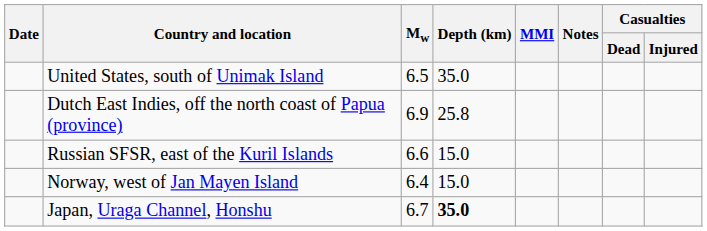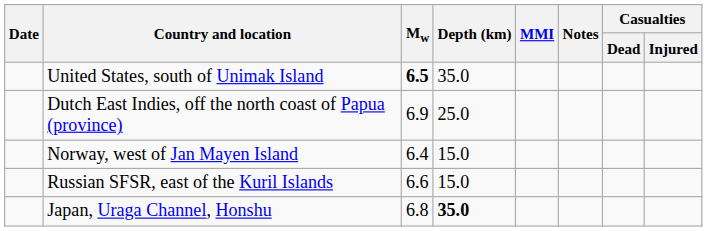United States, south of Unimak Island | Mw: normal -> bold
Dutch East Indies, off the north coast of Papua (province) | Depth (km): 25.8 -> 25.0
rows swapped: Norway, west of Jan Mayen Island <-> Russian SFSR, east of the Kuril Islands
Japan, Uraga Channel, Honshu | Mw: 6.7 -> 6.8
